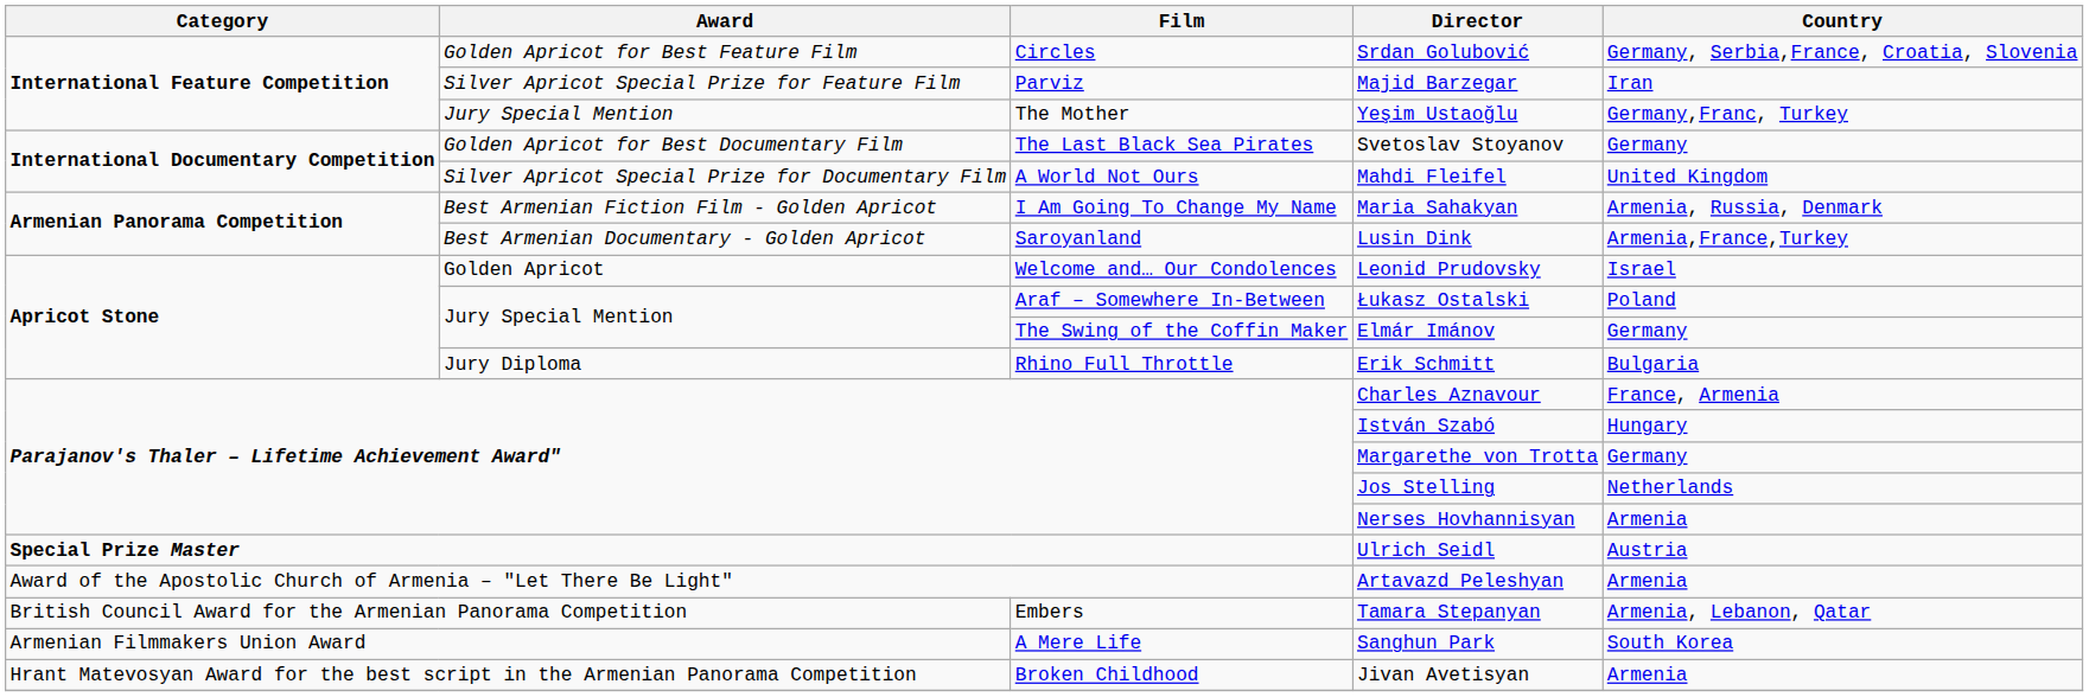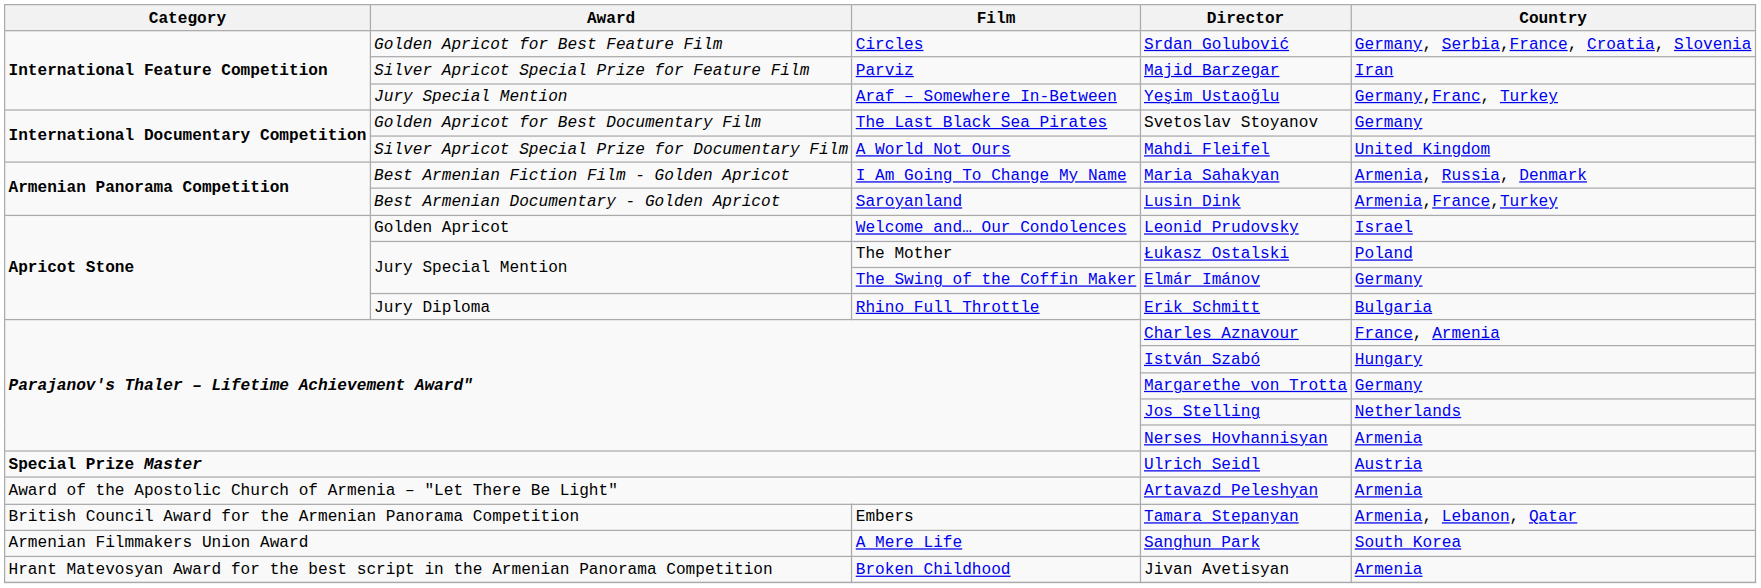Yeşim Ustaoğlu | Film: The Mother -> Araf – Somewhere In-Between
Łukasz Ostalski | Film: Araf – Somewhere In-Between -> The Mother
